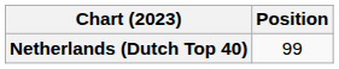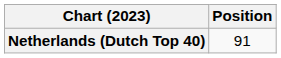Netherlands (Dutch Top 40) | Position: 99 -> 91
